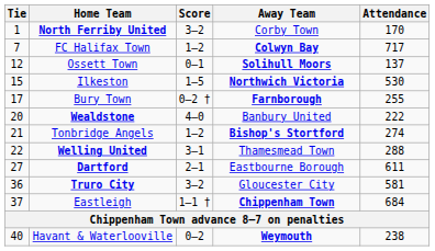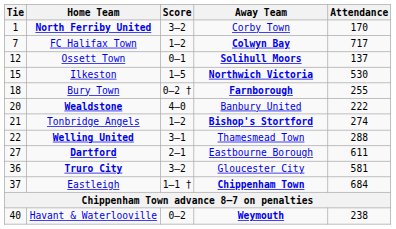Bury Town | Tie: 17 -> 18
